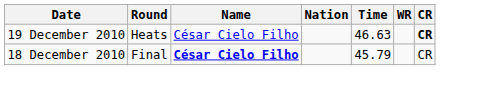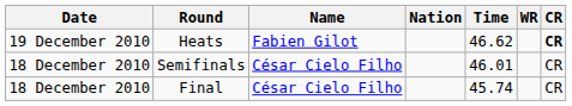Heats | Name: César Cielo Filho -> Fabien Gilot
Heats | Time: 46.63 -> 46.62
+ row: 18 December 2010 | Semifinals | César Cielo Filho | 46.01 | CR
Final | Name: bold -> normal
Final | Time: 45.79 -> 45.74
